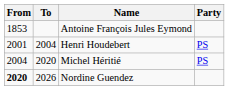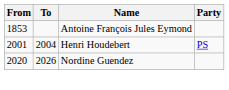- row: 2004 | 2020 | Michel Héritié | PS
Nordine Guendez | From: bold -> normal
